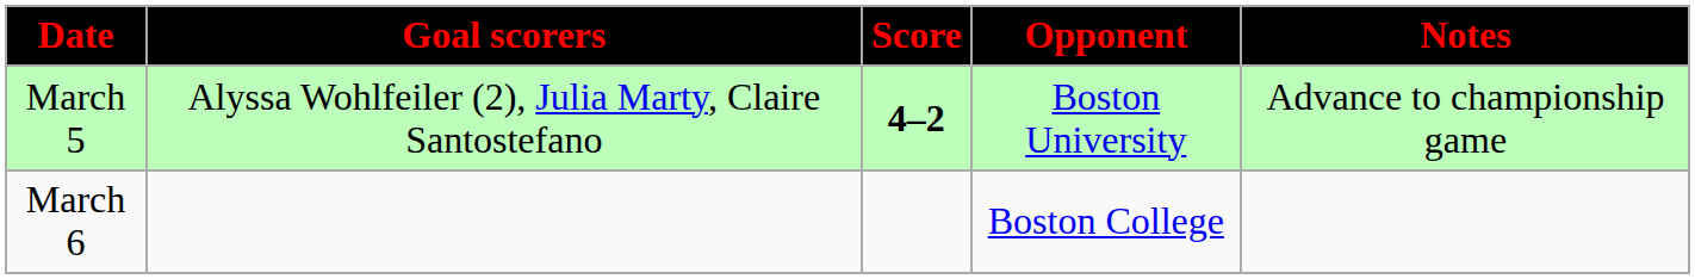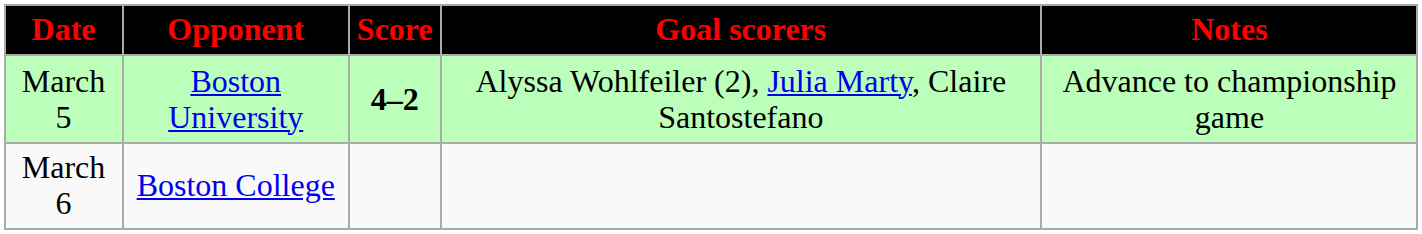columns swapped: Opponent <-> Goal scorers
